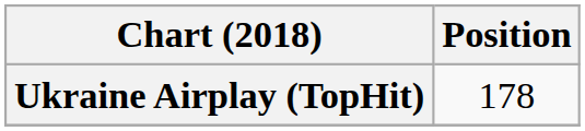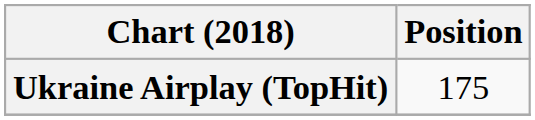Ukraine Airplay (TopHit) | Position: 178 -> 175
